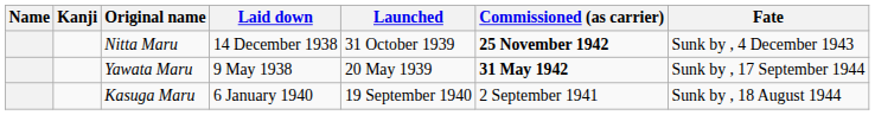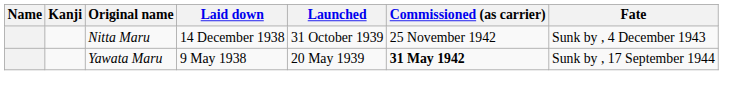Nitta Maru | Commissioned (as carrier): bold -> normal
- row: Kasuga Maru | 6 January 1940 | 19 September 1940 | 2 September 1941 | Sunk by , 18 August 1944
